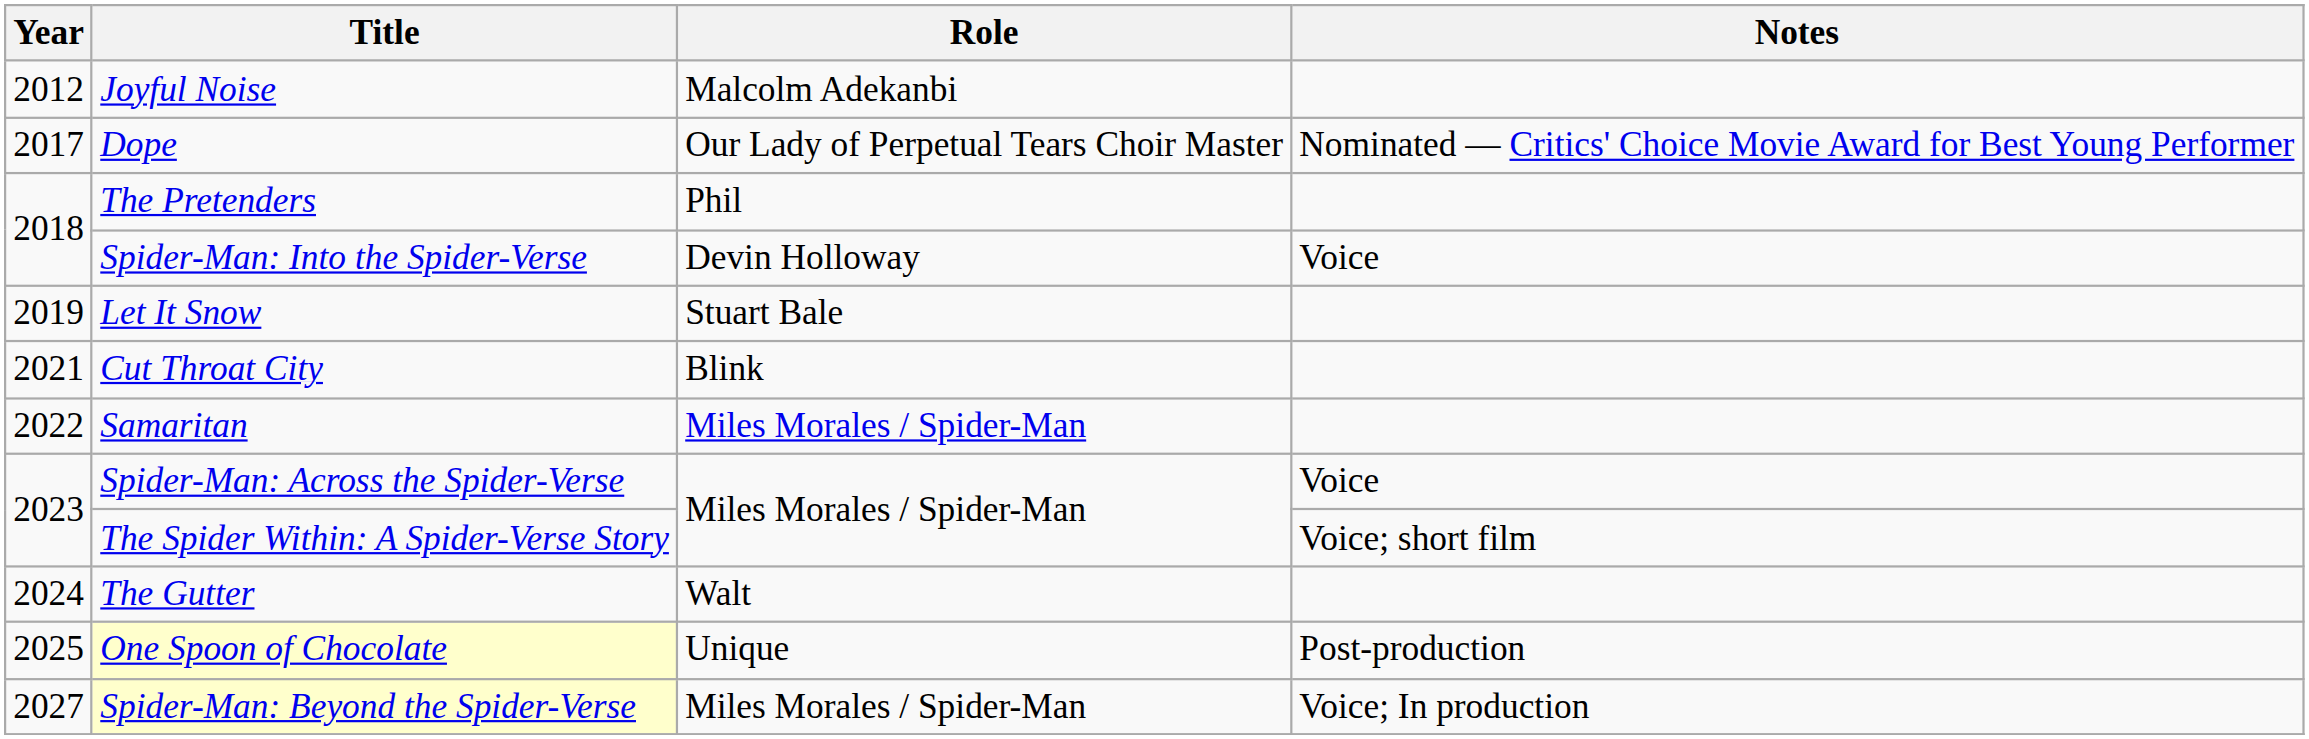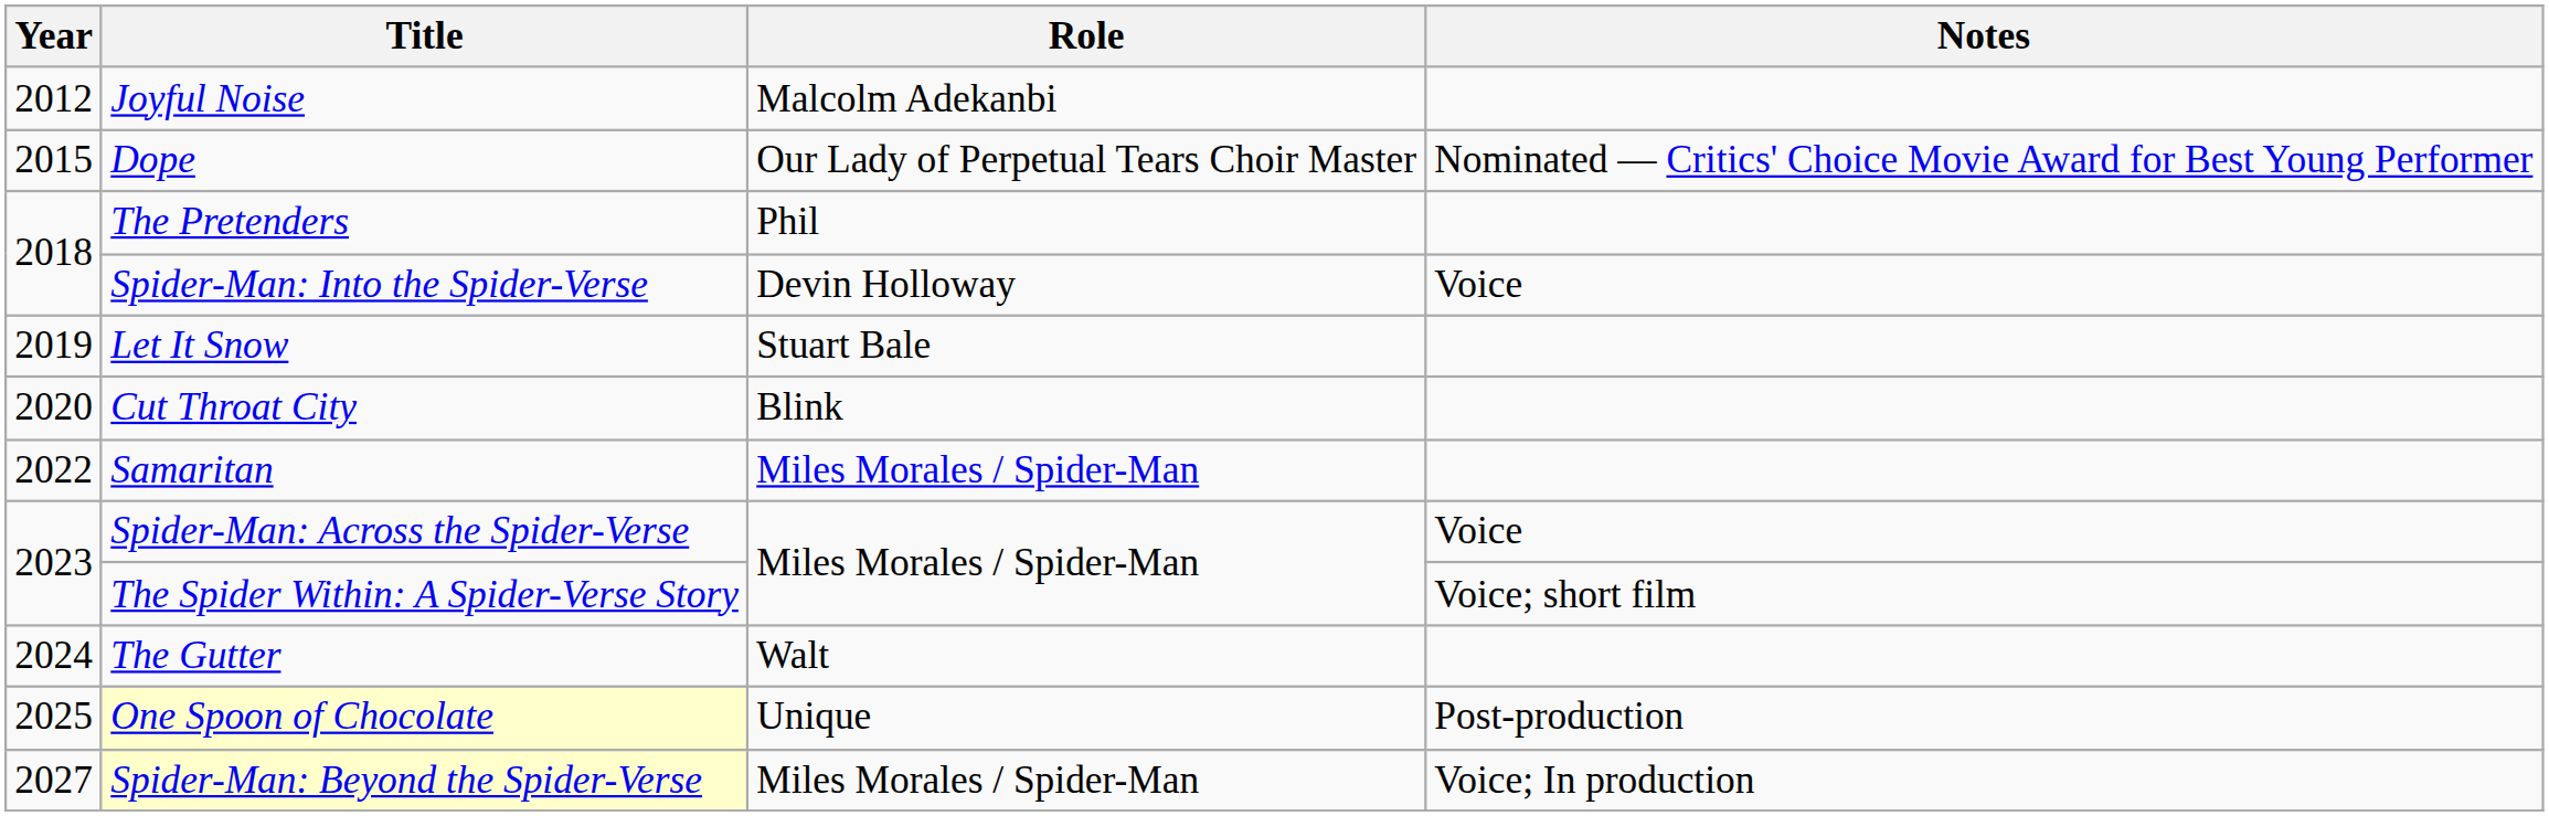Dope | Year: 2017 -> 2015
Cut Throat City | Year: 2021 -> 2020
